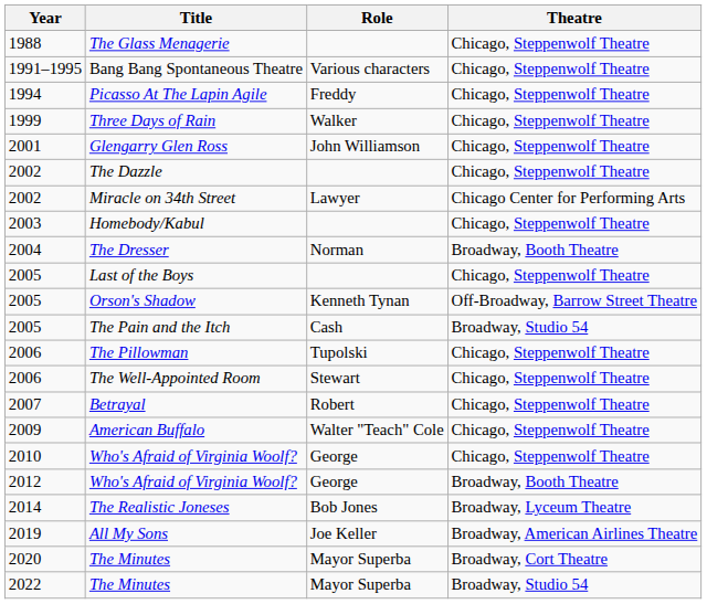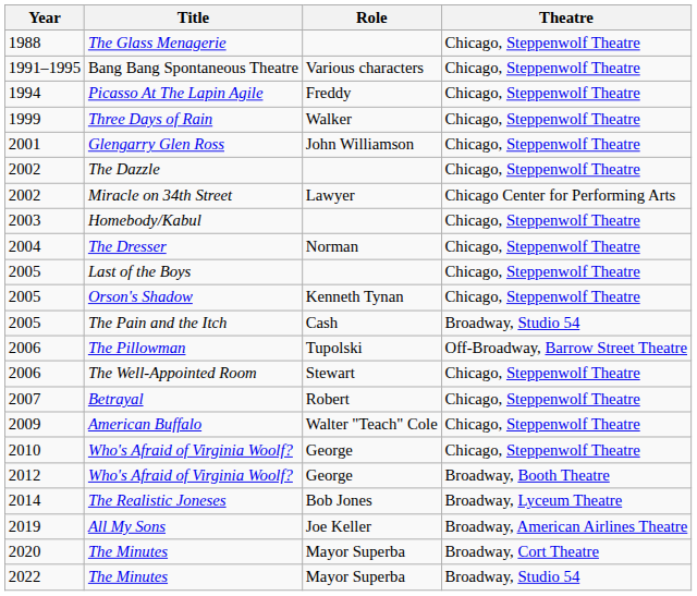The Dresser | Theatre: Broadway, Booth Theatre -> Chicago, Steppenwolf Theatre
Orson's Shadow | Theatre: Off-Broadway, Barrow Street Theatre -> Chicago, Steppenwolf Theatre
The Pillowman | Theatre: Chicago, Steppenwolf Theatre -> Off-Broadway, Barrow Street Theatre
